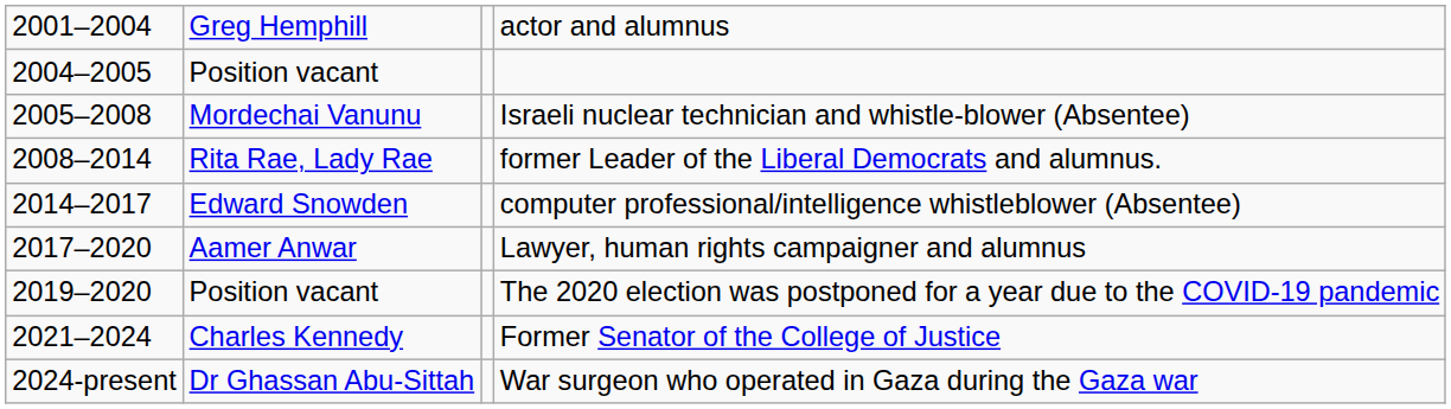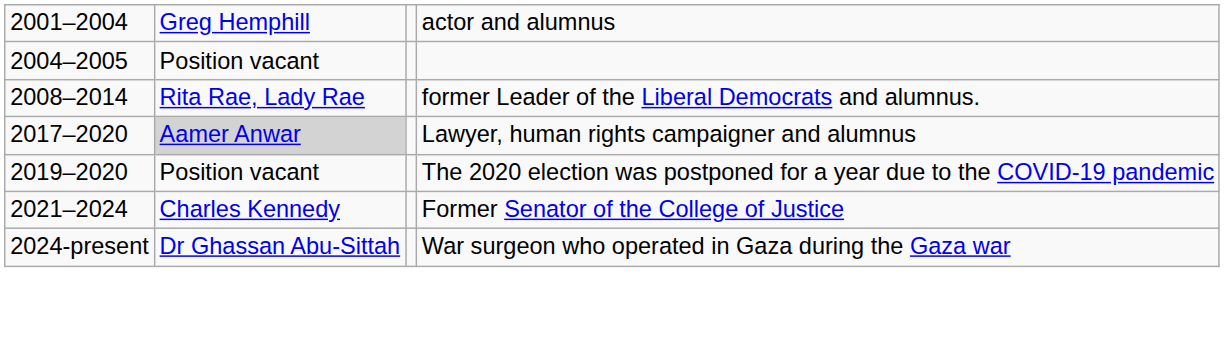- row: 2005–2008 | Mordechai Vanunu | Israeli nuclear technician and whistle-blower (Absentee)
- row: 2014–2017 | Edward Snowden | computer professional/intelligence whistleblower (Absentee)
Lawyer, human rights campaigner and alumnus | column 2: no background -> lightgrey background
